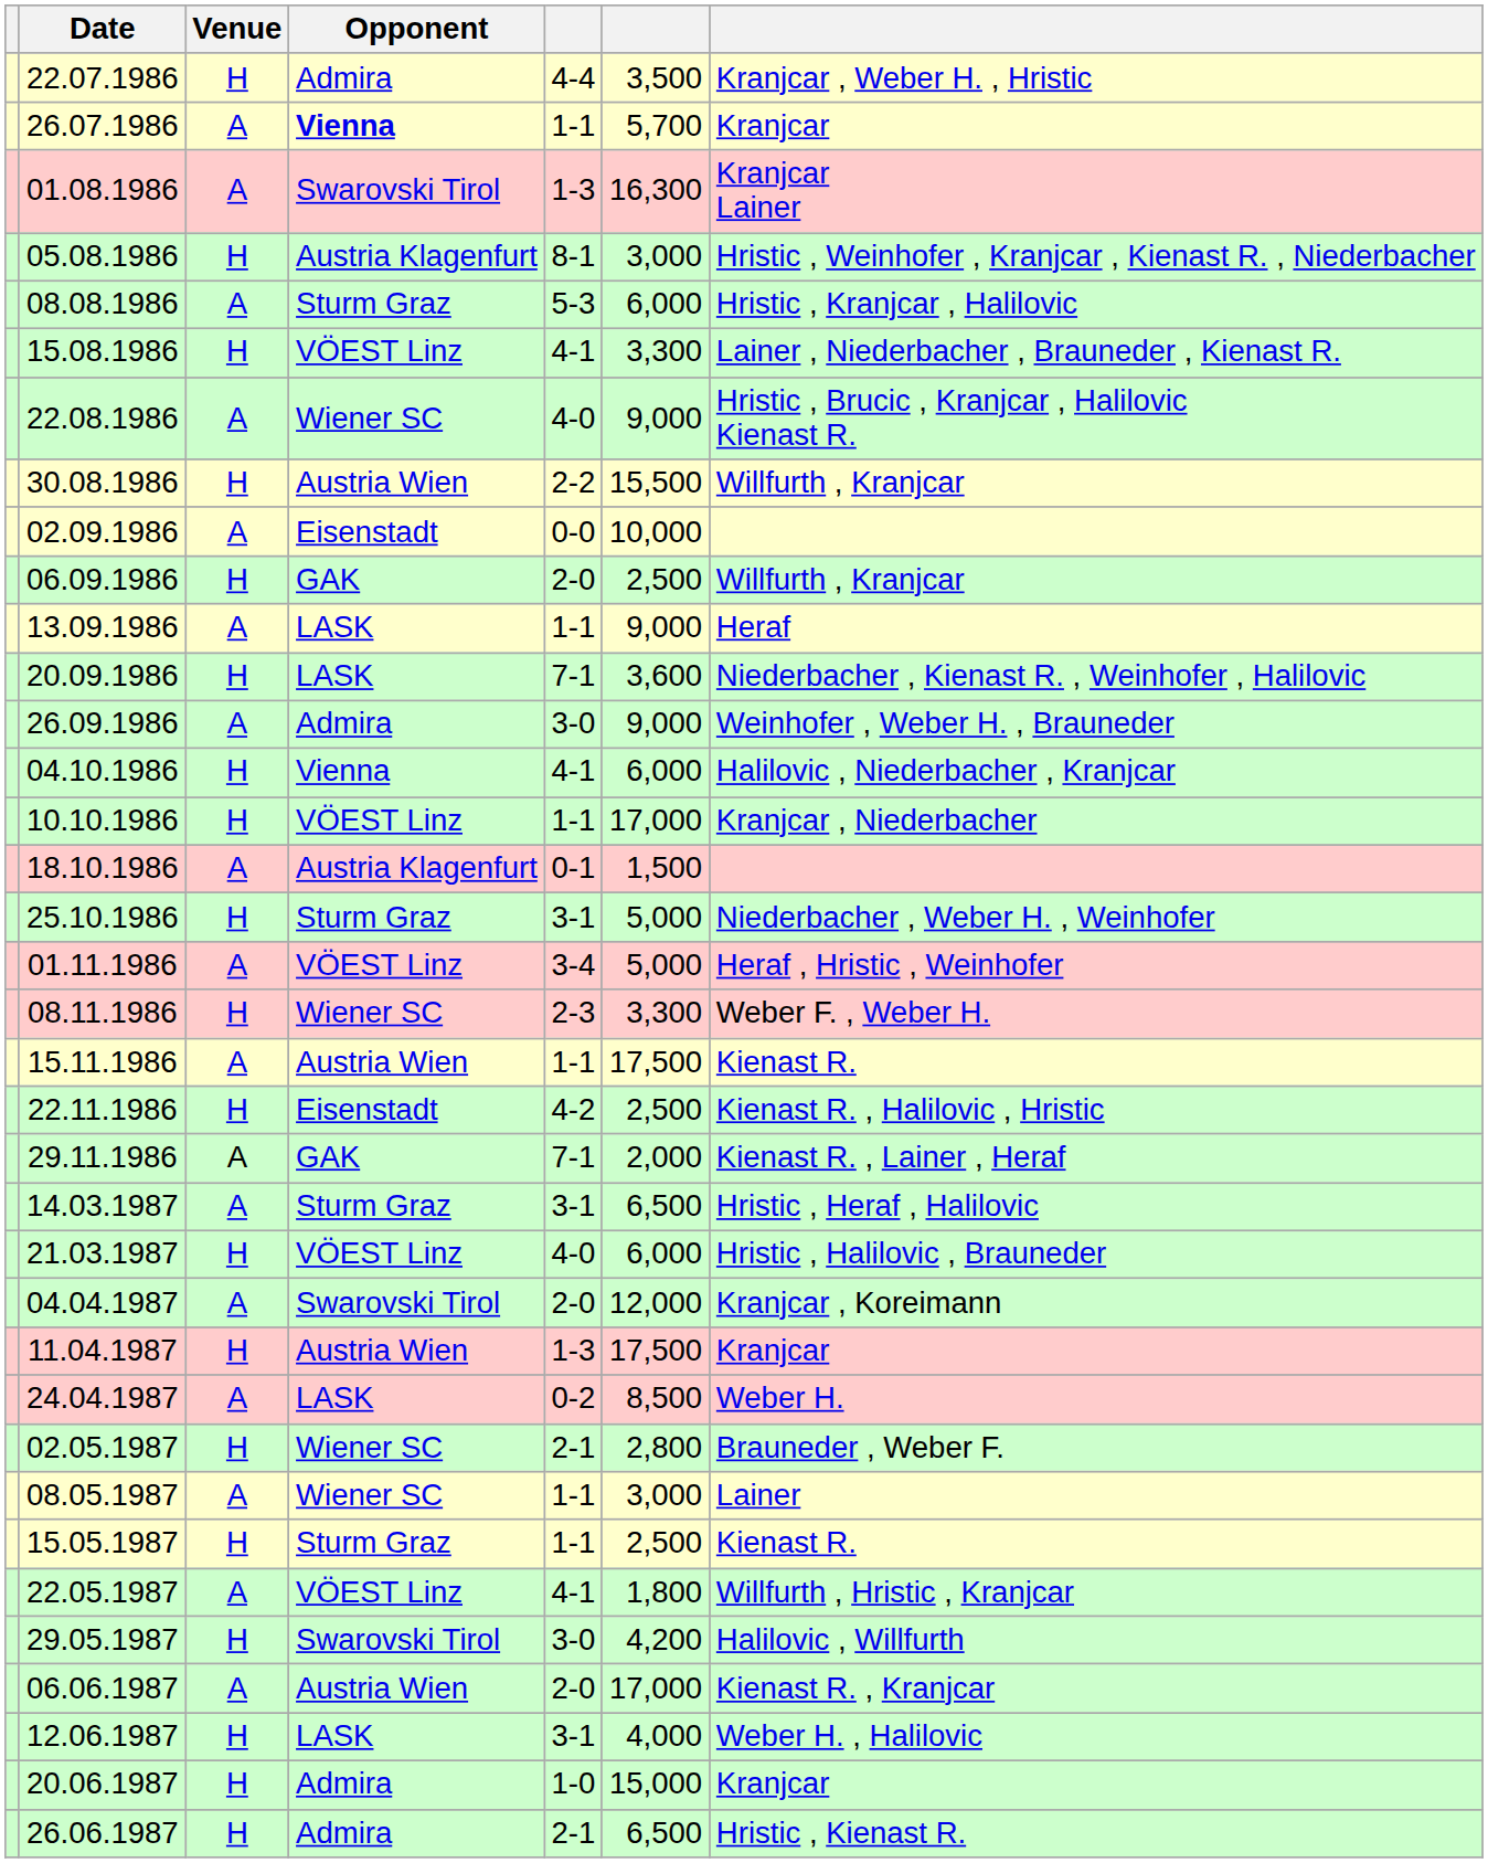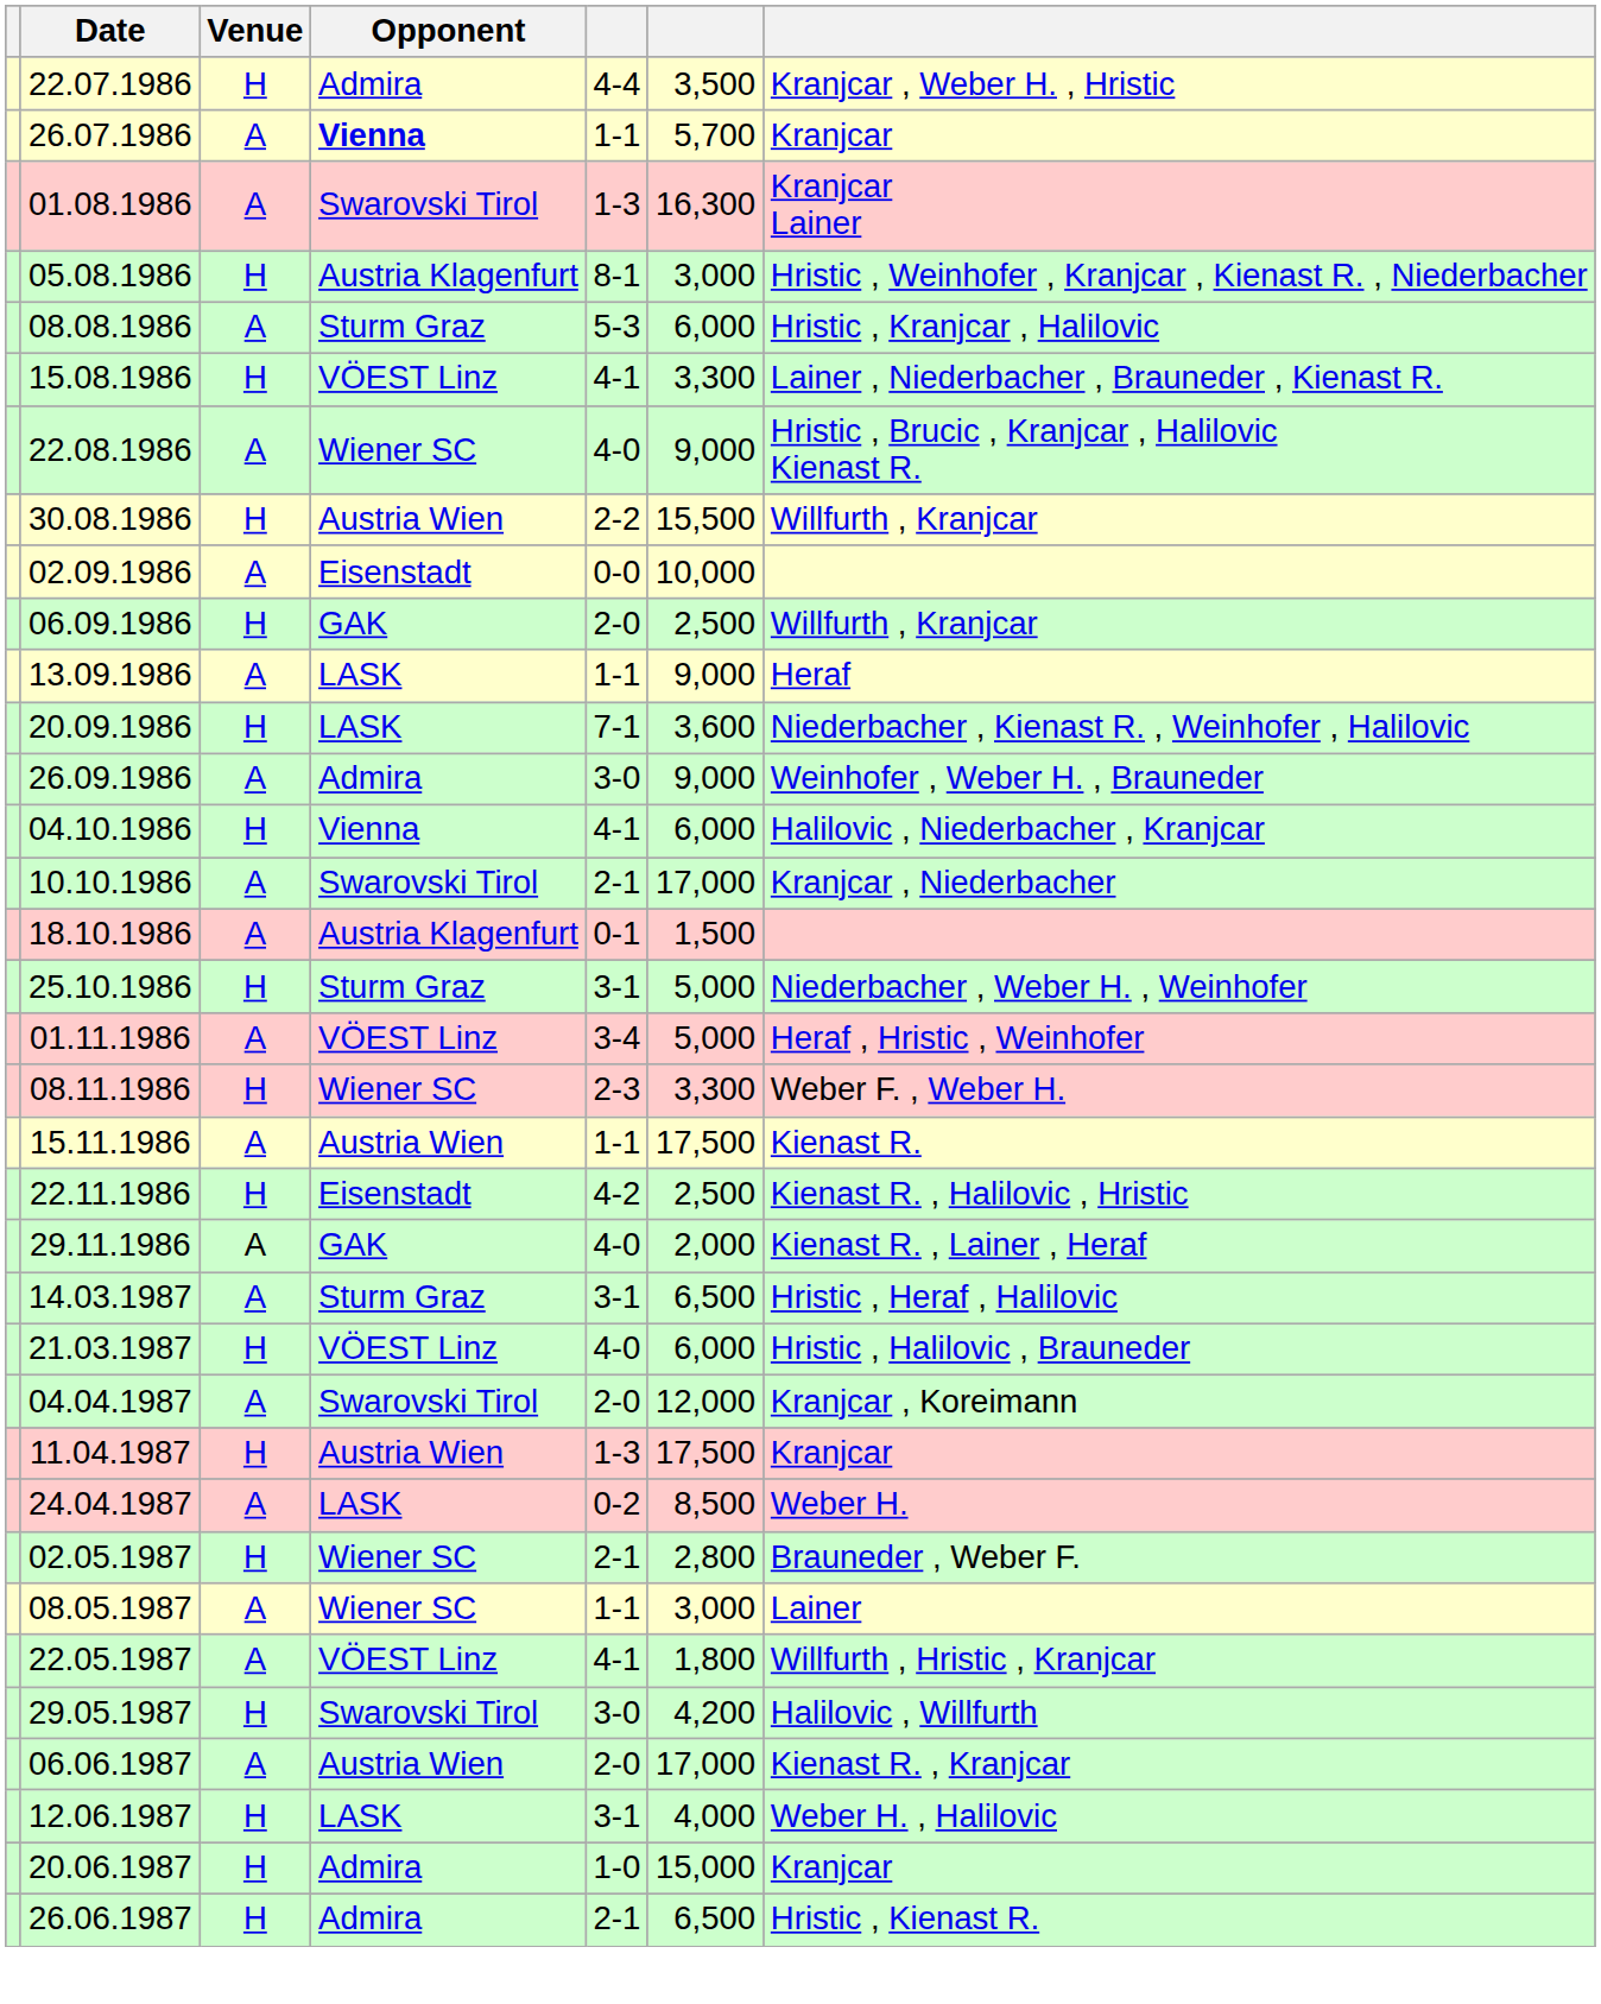10.10.1986 | Venue: H -> A
10.10.1986 | Opponent: VÖEST Linz -> Swarovski Tirol
10.10.1986 | column 5: 1-1 -> 2-1
29.11.1986 | column 5: 7-1 -> 4-0
- row: 15.05.1987 | H | Sturm Graz | 1-1 | 2,500 | Kienast R.
